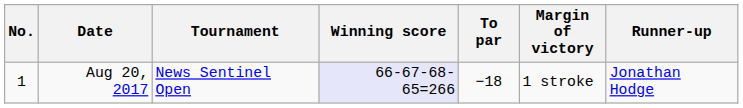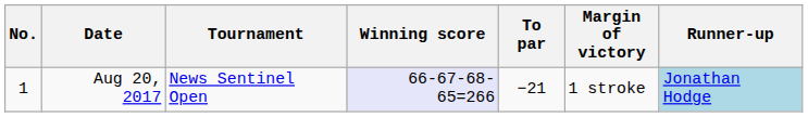Aug 20, 2017 | To par: −18 -> −21
Aug 20, 2017 | Runner-up: no background -> lightblue background
